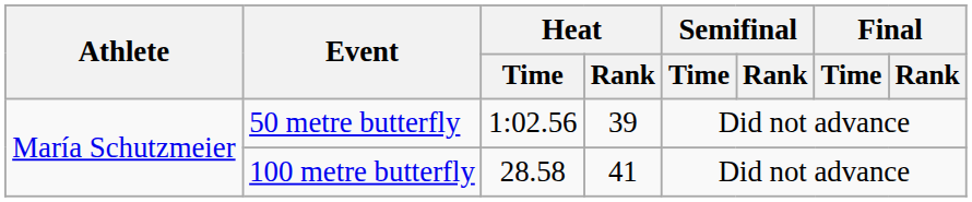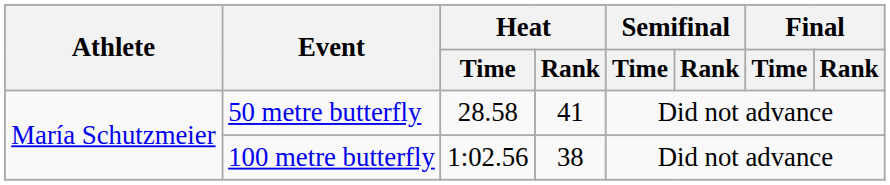50 metre butterfly | Heat / Time: 1:02.56 -> 28.58
50 metre butterfly | Heat / Rank: 39 -> 41
100 metre butterfly | Heat / Time: 28.58 -> 1:02.56
100 metre butterfly | Heat / Rank: 41 -> 38
